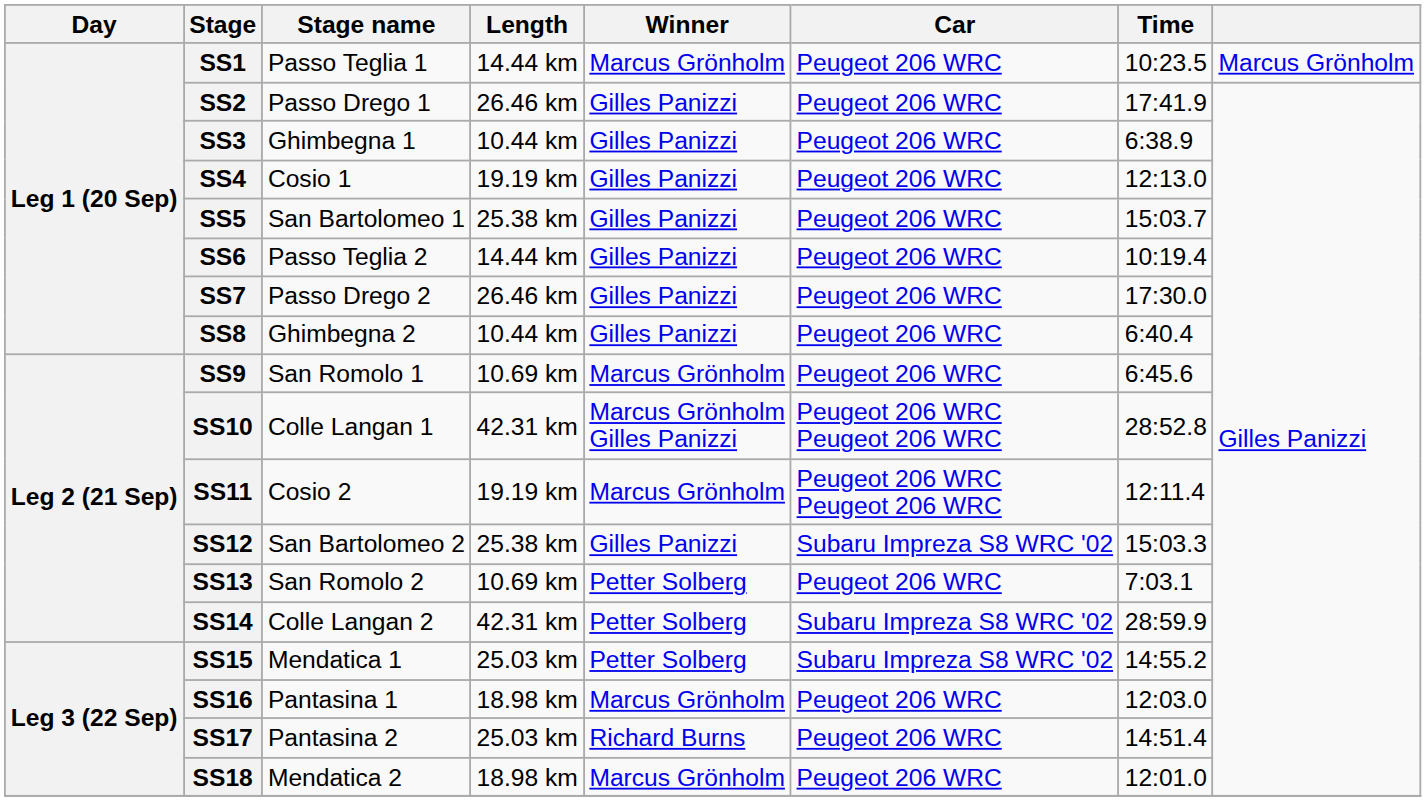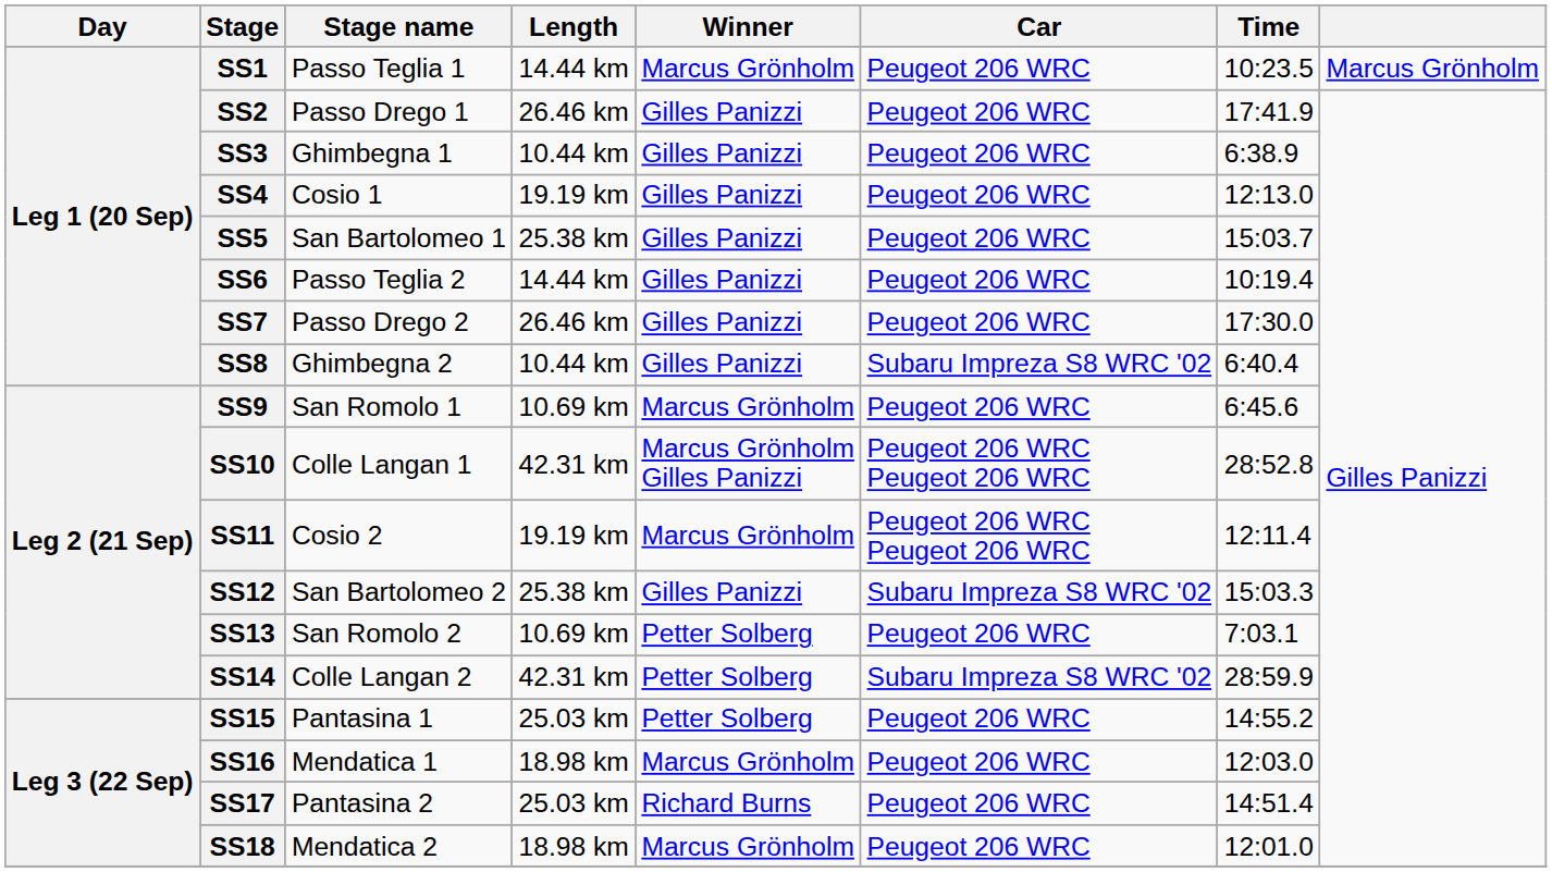SS8 | Car: Peugeot 206 WRC -> Subaru Impreza S8 WRC '02
SS15 | Stage name: Mendatica 1 -> Pantasina 1
SS15 | Car: Subaru Impreza S8 WRC '02 -> Peugeot 206 WRC
SS16 | Stage name: Pantasina 1 -> Mendatica 1
